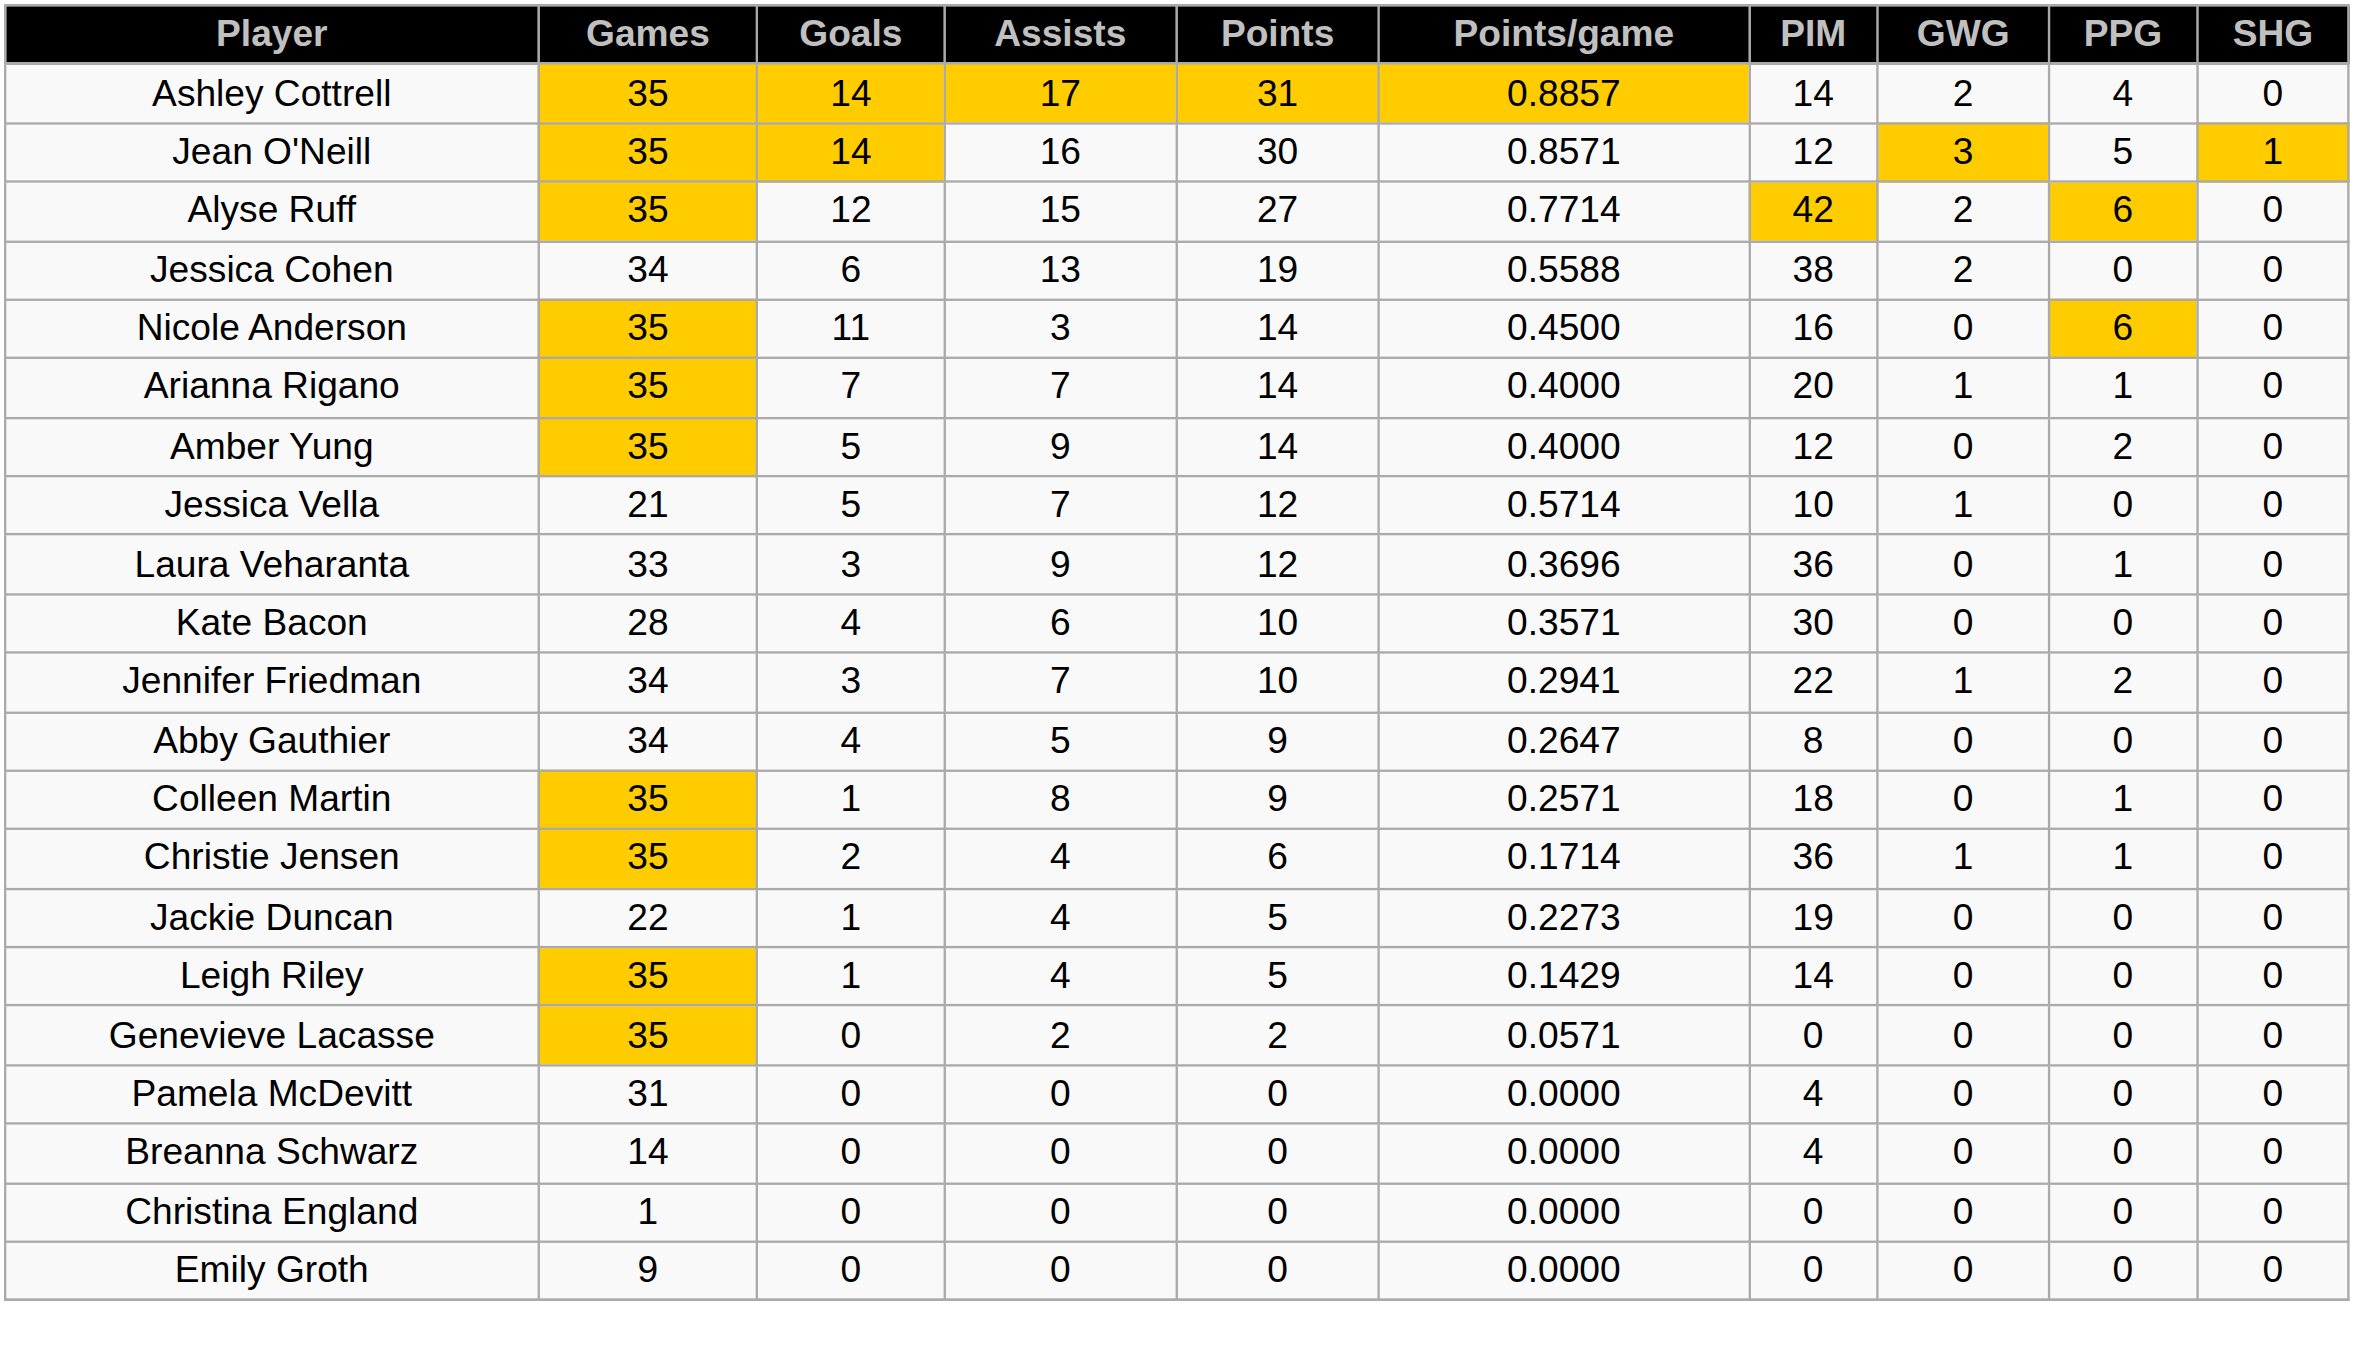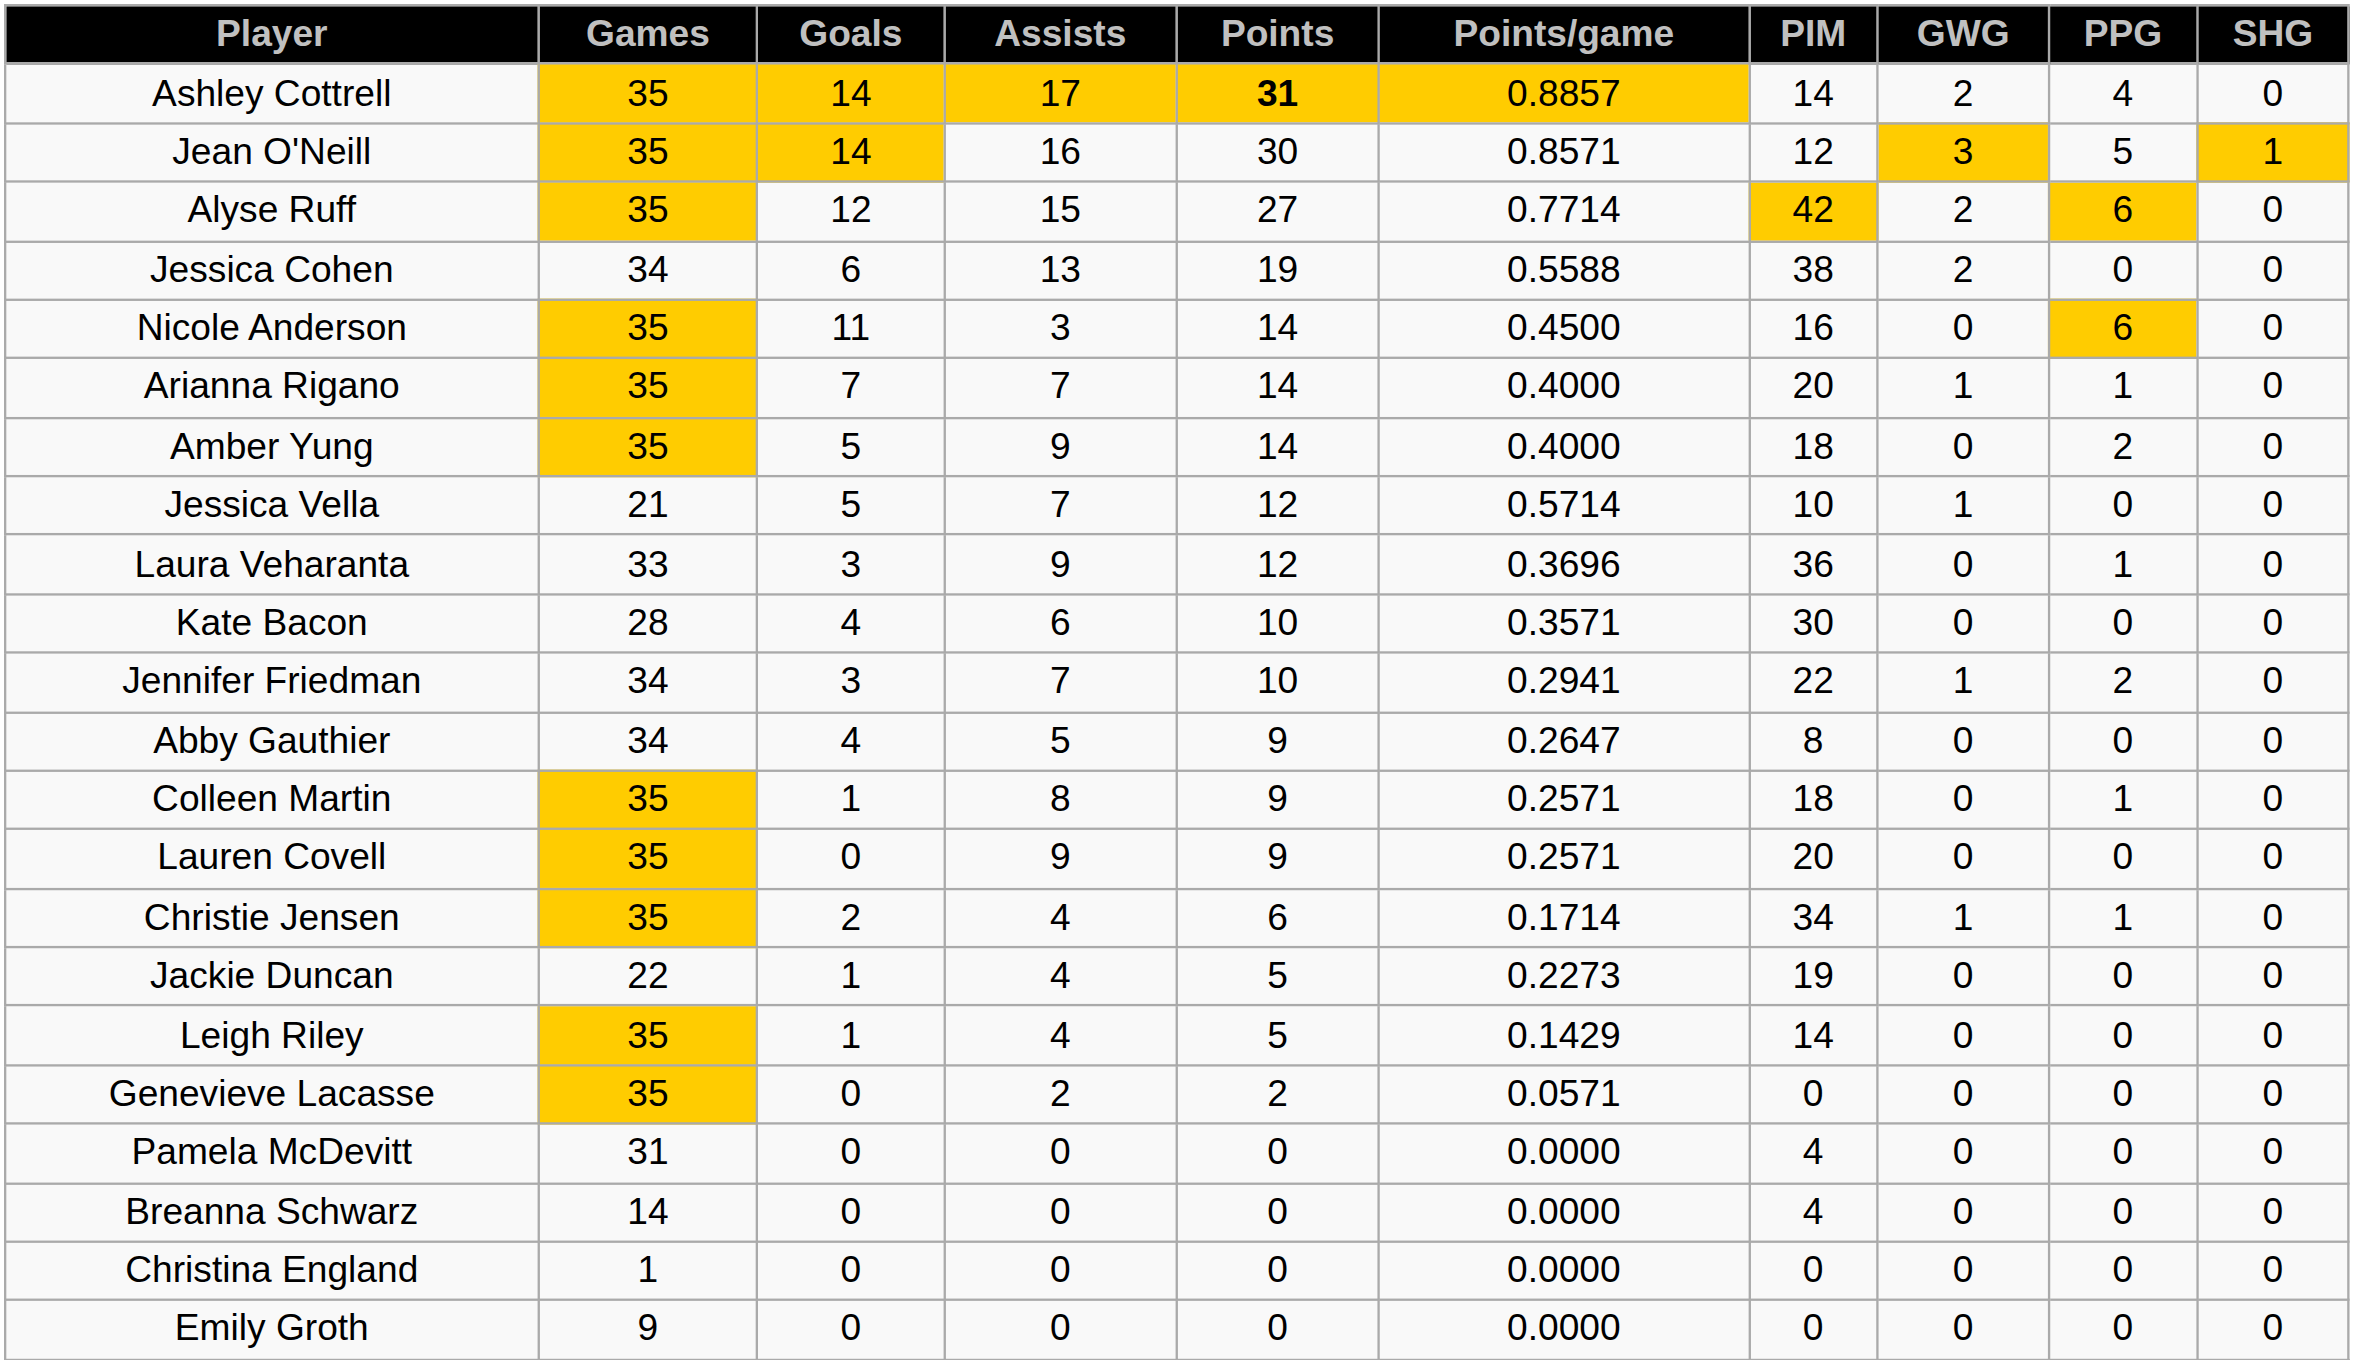Ashley Cottrell | Points: normal -> bold
Amber Yung | PIM: 12 -> 18
+ row: Lauren Covell | 35 | 0 | 9 | 9 | 0.2571 | 20 | 0 | 0 | 0
Christie Jensen | PIM: 36 -> 34
